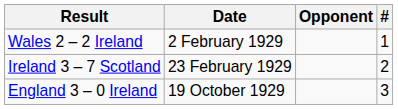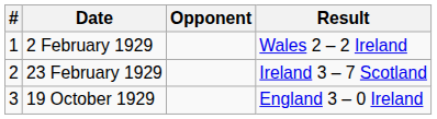columns swapped: # <-> Result
